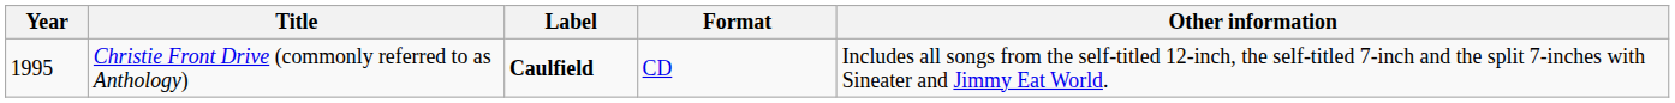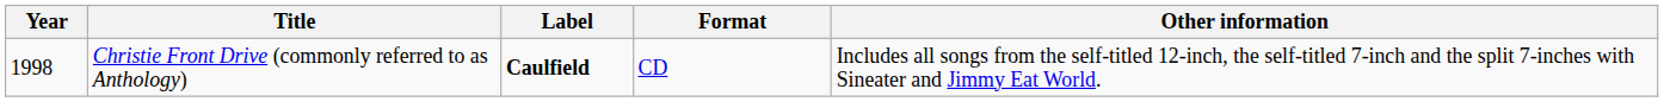Christie Front Drive (commonly referred to as Anthology) | Year: 1995 -> 1998
